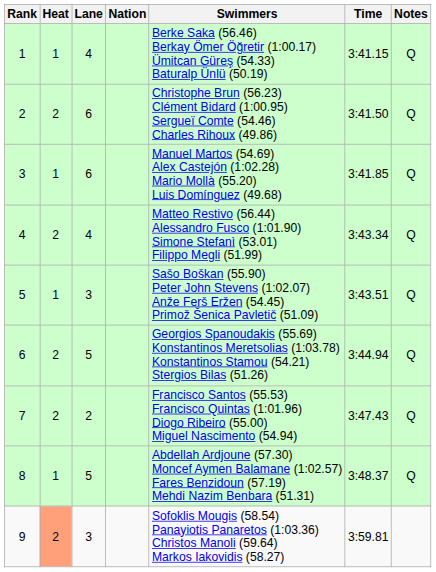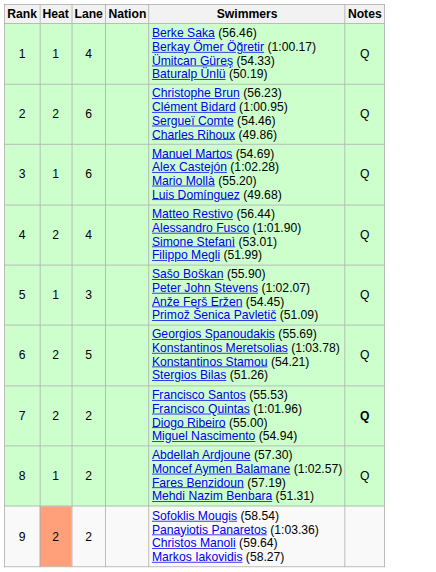- column: Time | 3:41.15 | 3:41.50 | 3:41.85 | 3:43.34 | 3:43.51 | 3:44.94 | 3:47.43 | 3:48.37 | 3:59.81
7 | Notes: normal -> bold
8 | Lane: 5 -> 2
9 | Lane: 3 -> 2
